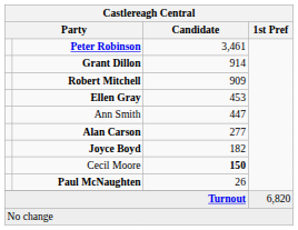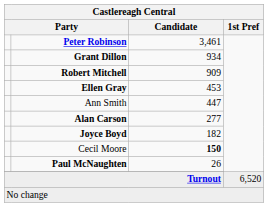Grant Dillon | Candidate: 914 -> 934
Turnout | 1st Pref: 6,820 -> 6,520
